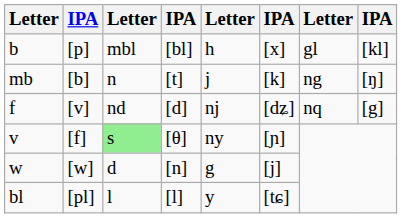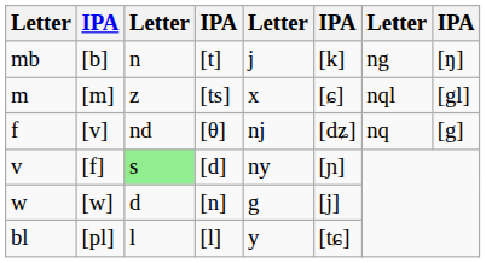- row: b | [p] | mbl | [bl] | h | [x] | gl | [kl]
+ row: m | [m] | z | [ts] | x | [ɕ] | nql | [gl]
f | column 4: [d] -> [θ]
v | column 4: [θ] -> [d]
